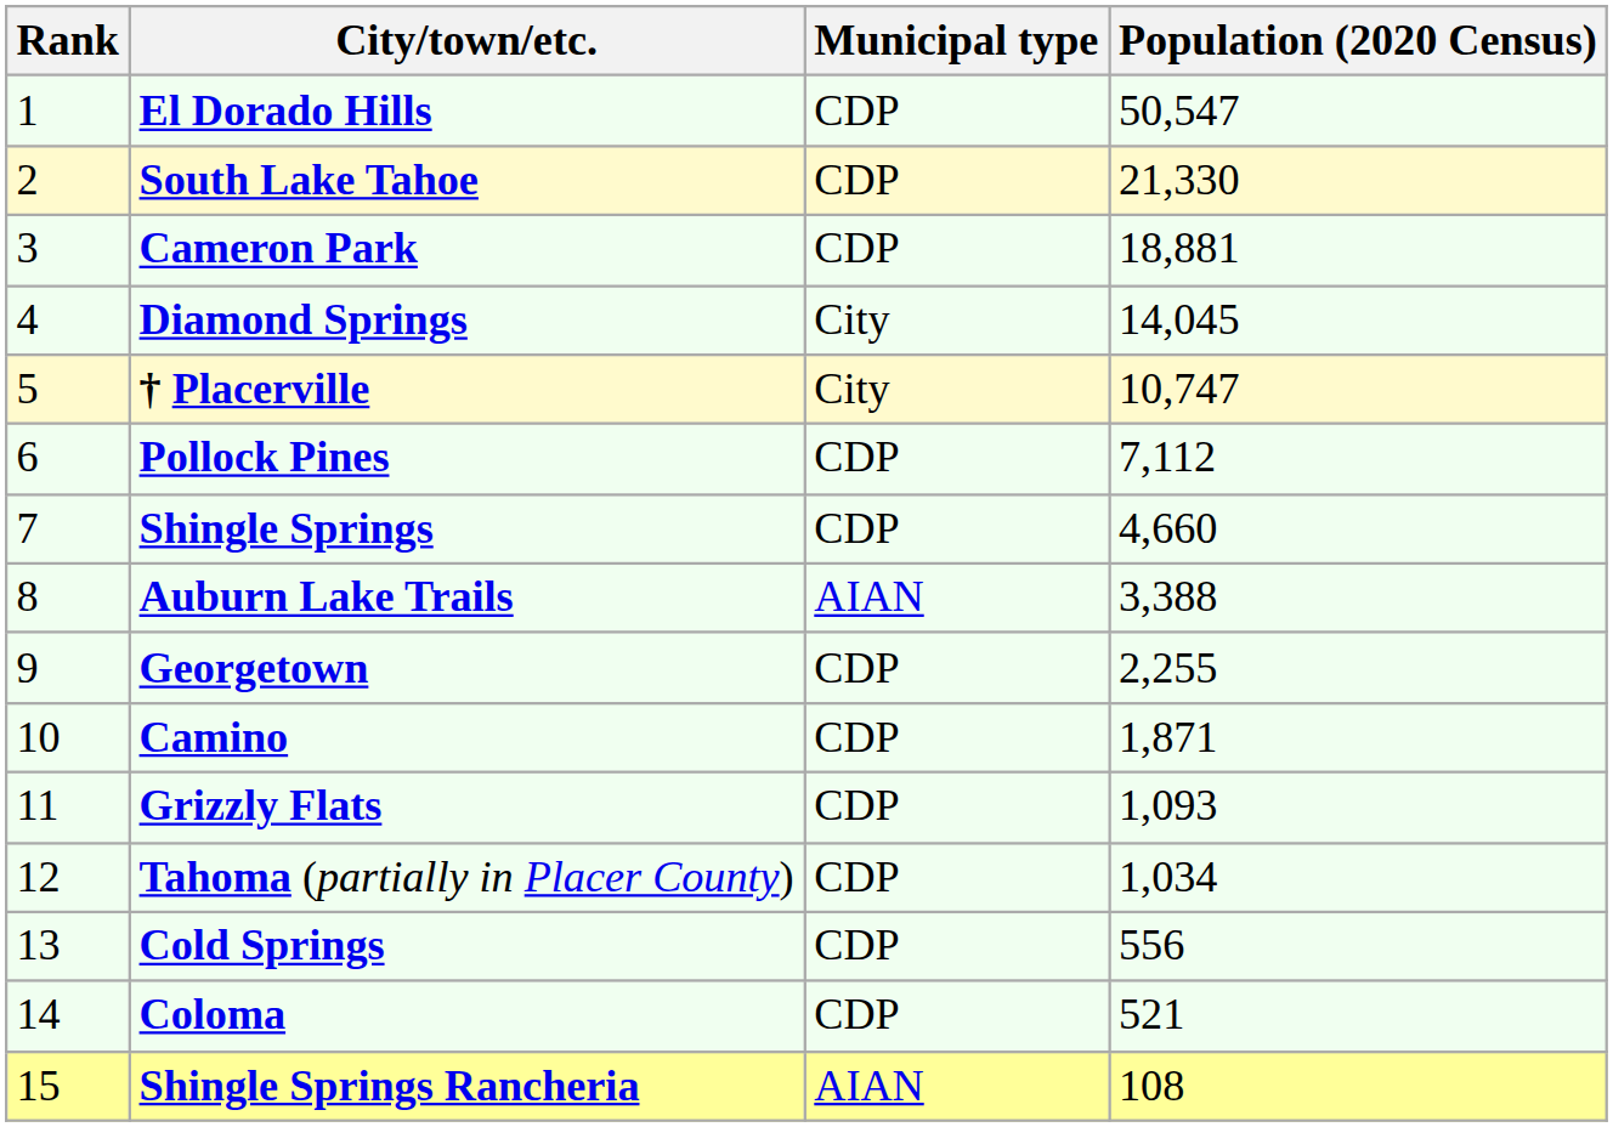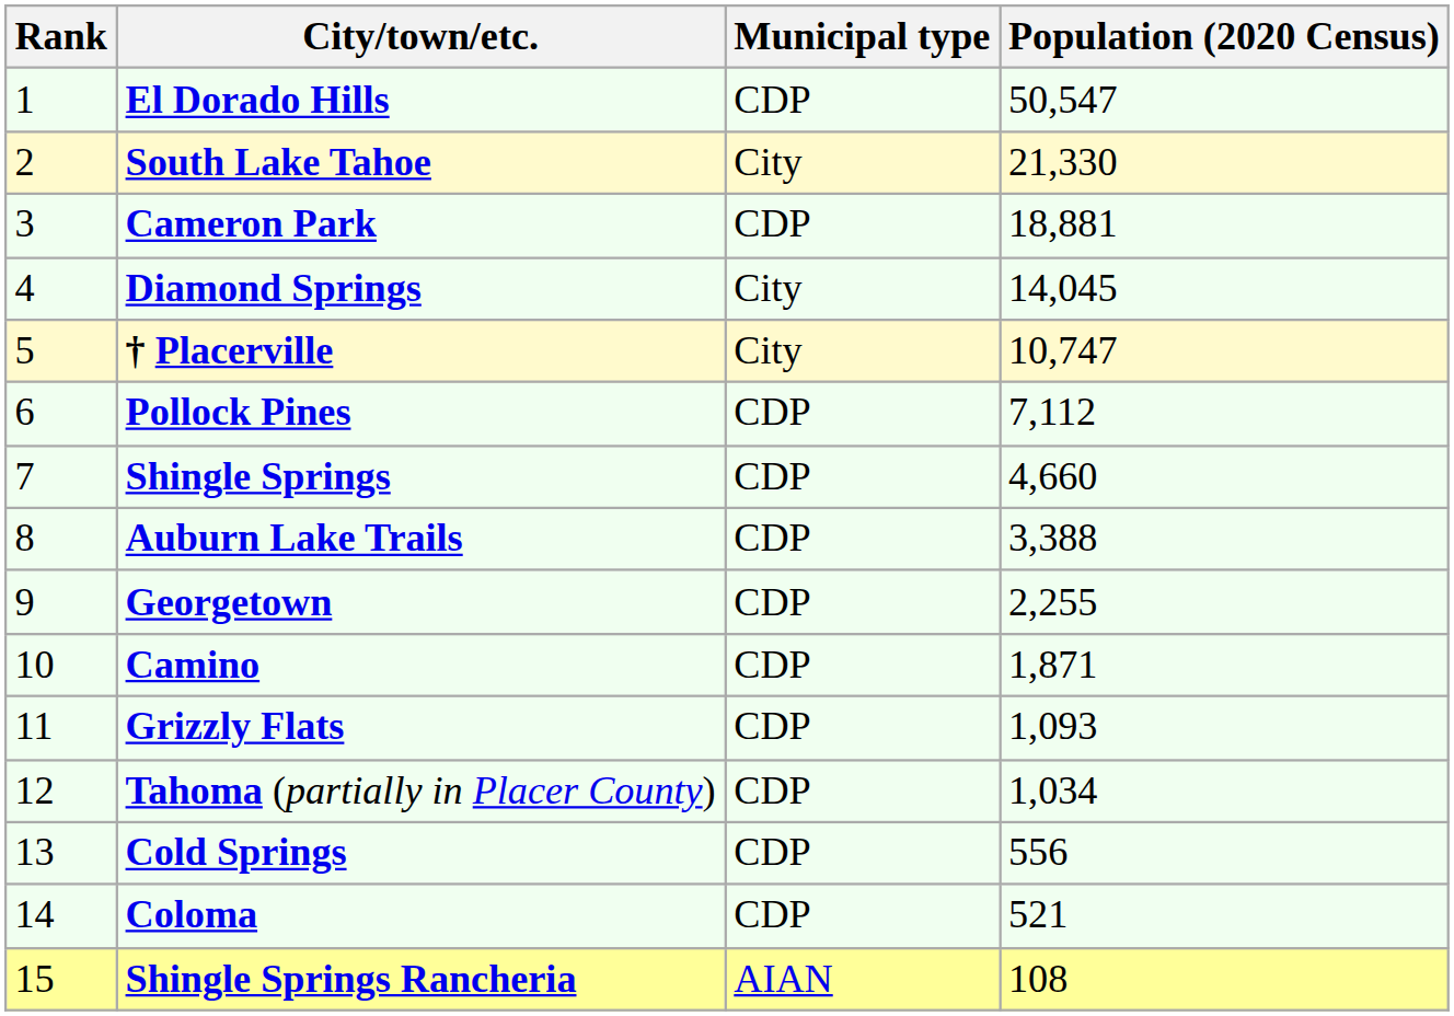South Lake Tahoe | Municipal type: CDP -> City
Auburn Lake Trails | Municipal type: AIAN -> CDP
